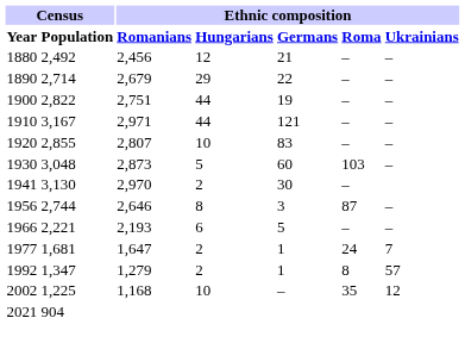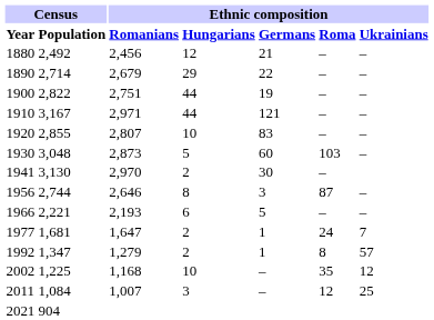+ row: 2011 | 1,084 | 1,007 | 3 | – | 12 | 25
